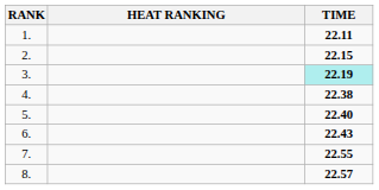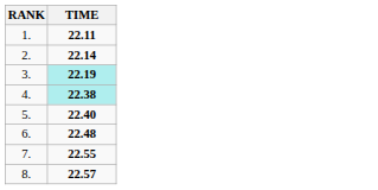- column: HEAT RANKING
2. | TIME: 22.15 -> 22.14
4. | TIME: no background -> paleturquoise background
6. | TIME: 22.43 -> 22.48
